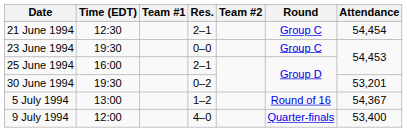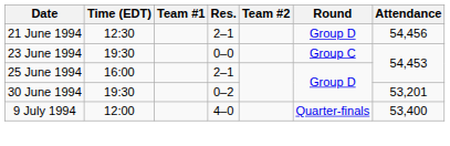21 June 1994 | Round: Group C -> Group D
21 June 1994 | Attendance: 54,454 -> 54,456
- row: 5 July 1994 | 13:00 | 1–2 | Round of 16 | 54,367
